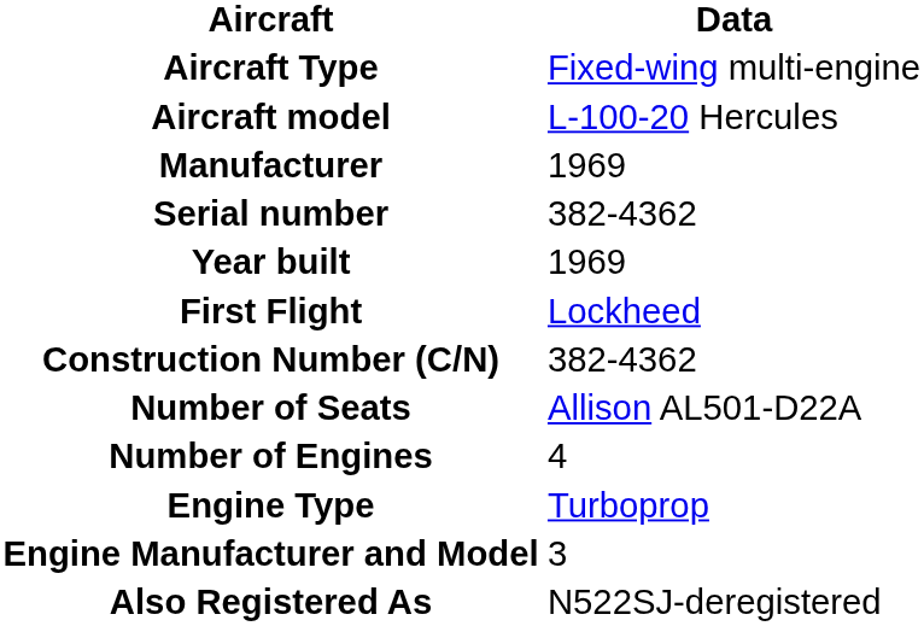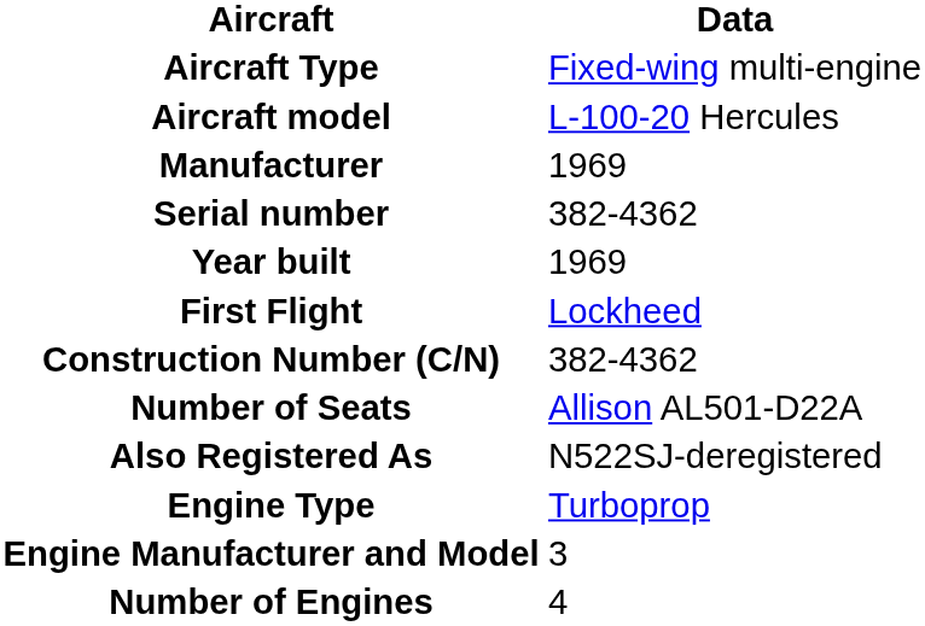rows swapped: Number of Engines <-> Also Registered As
